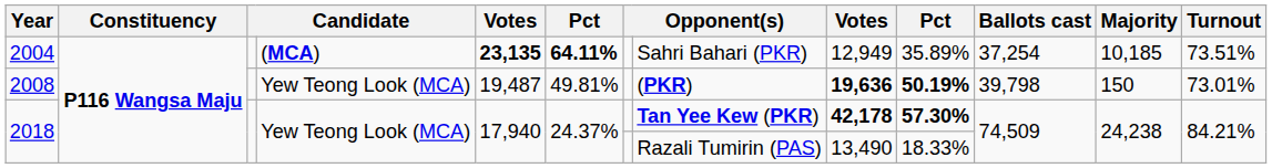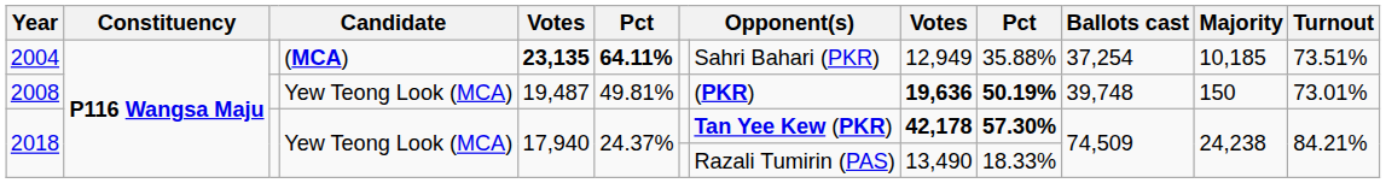2004 | column 10: 35.89% -> 35.88%
2008 | Ballots cast: 39,798 -> 39,748
